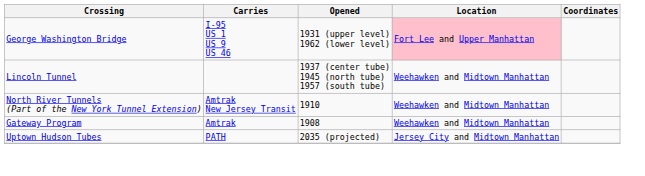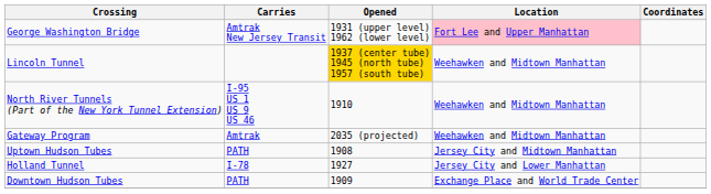George Washington Bridge | Carries: I-95 US 1 US 9 US 46 -> Amtrak New Jersey Transit
Lincoln Tunnel | Opened: no background -> gold background
North River Tunnels (Part of the New York Tunnel Extension) | Carries: Amtrak New Jersey Transit -> I-95 US 1 US 9 US 46
Gateway Program | Opened: 1908 -> 2035 (projected)
Uptown Hudson Tubes | Opened: 2035 (projected) -> 1908
+ row: Holland Tunnel | I-78 | 1927 | Jersey City and Lower Manhattan
+ row: Downtown Hudson Tubes | PATH | 1909 | Exchange Place and World Trade Center
